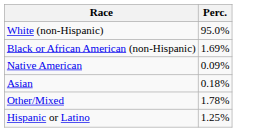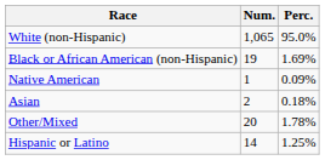+ column: Num. | 1,065 | 19 | 1 | 2 | 20 | 14
